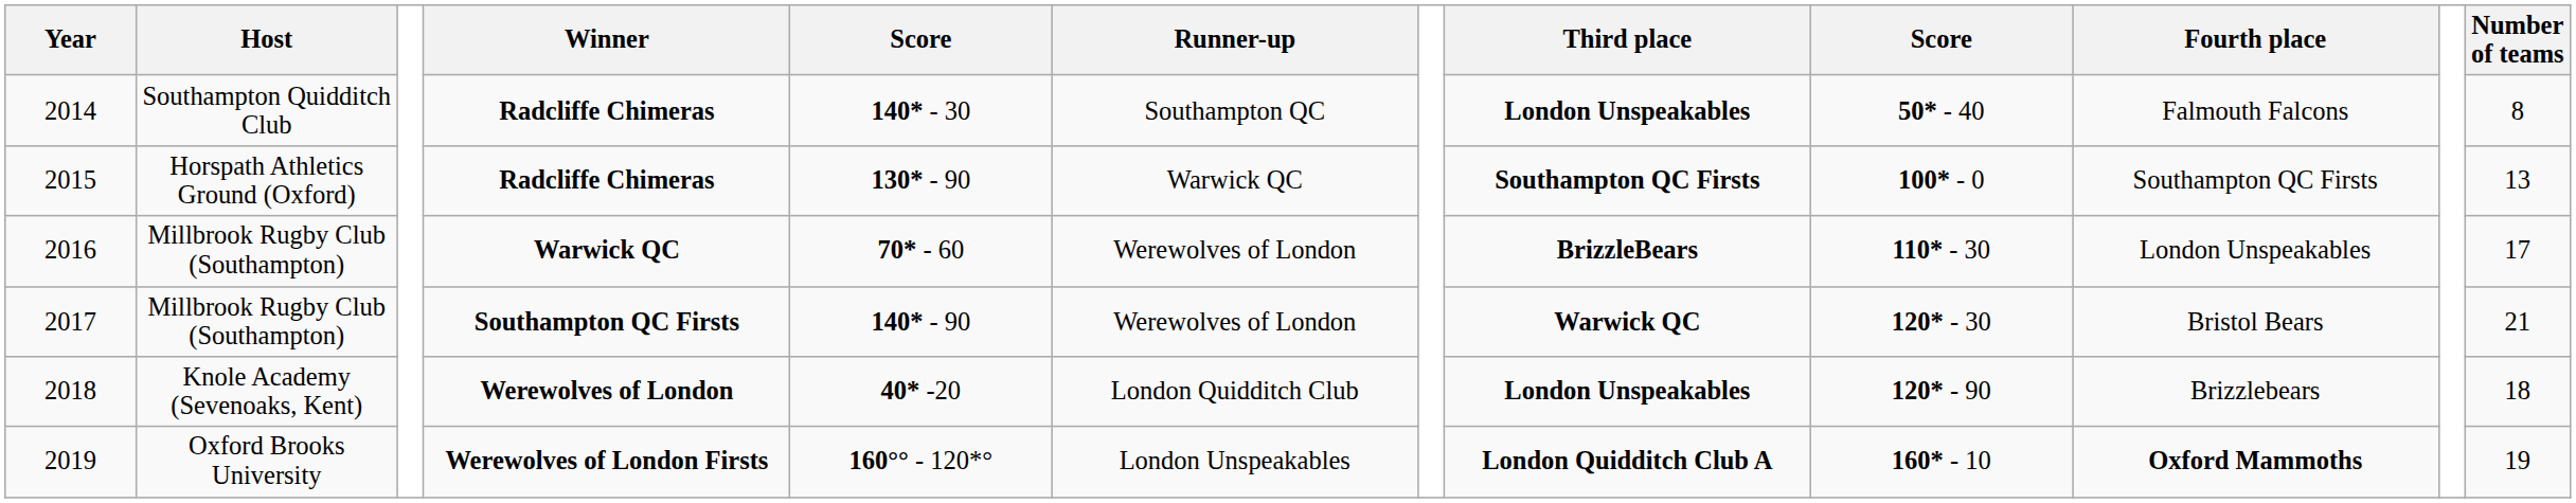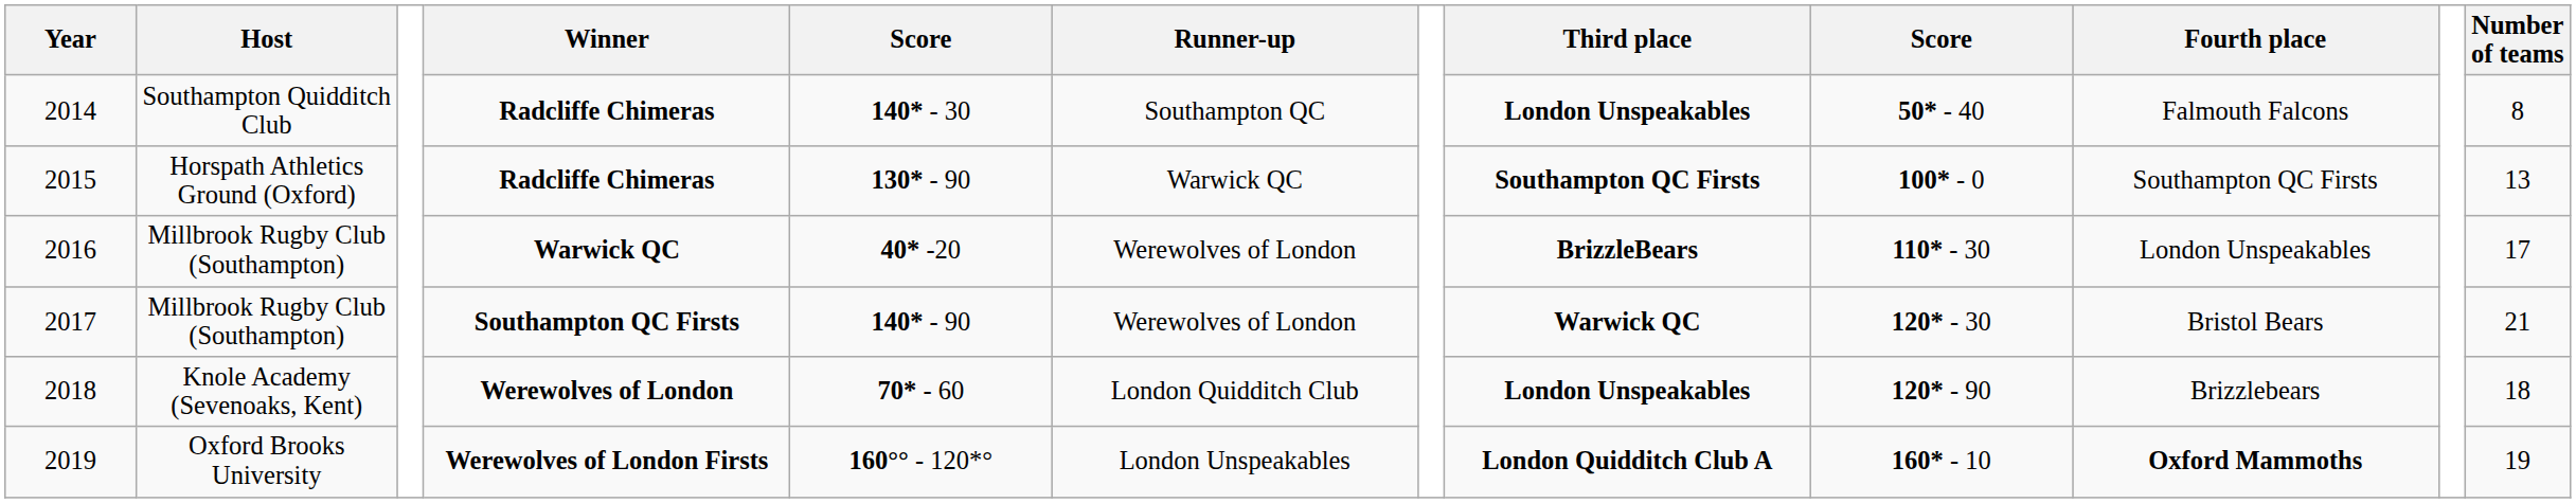2016 | column 5: 70* - 60 -> 40* -20
2018 | column 5: 40* -20 -> 70* - 60
